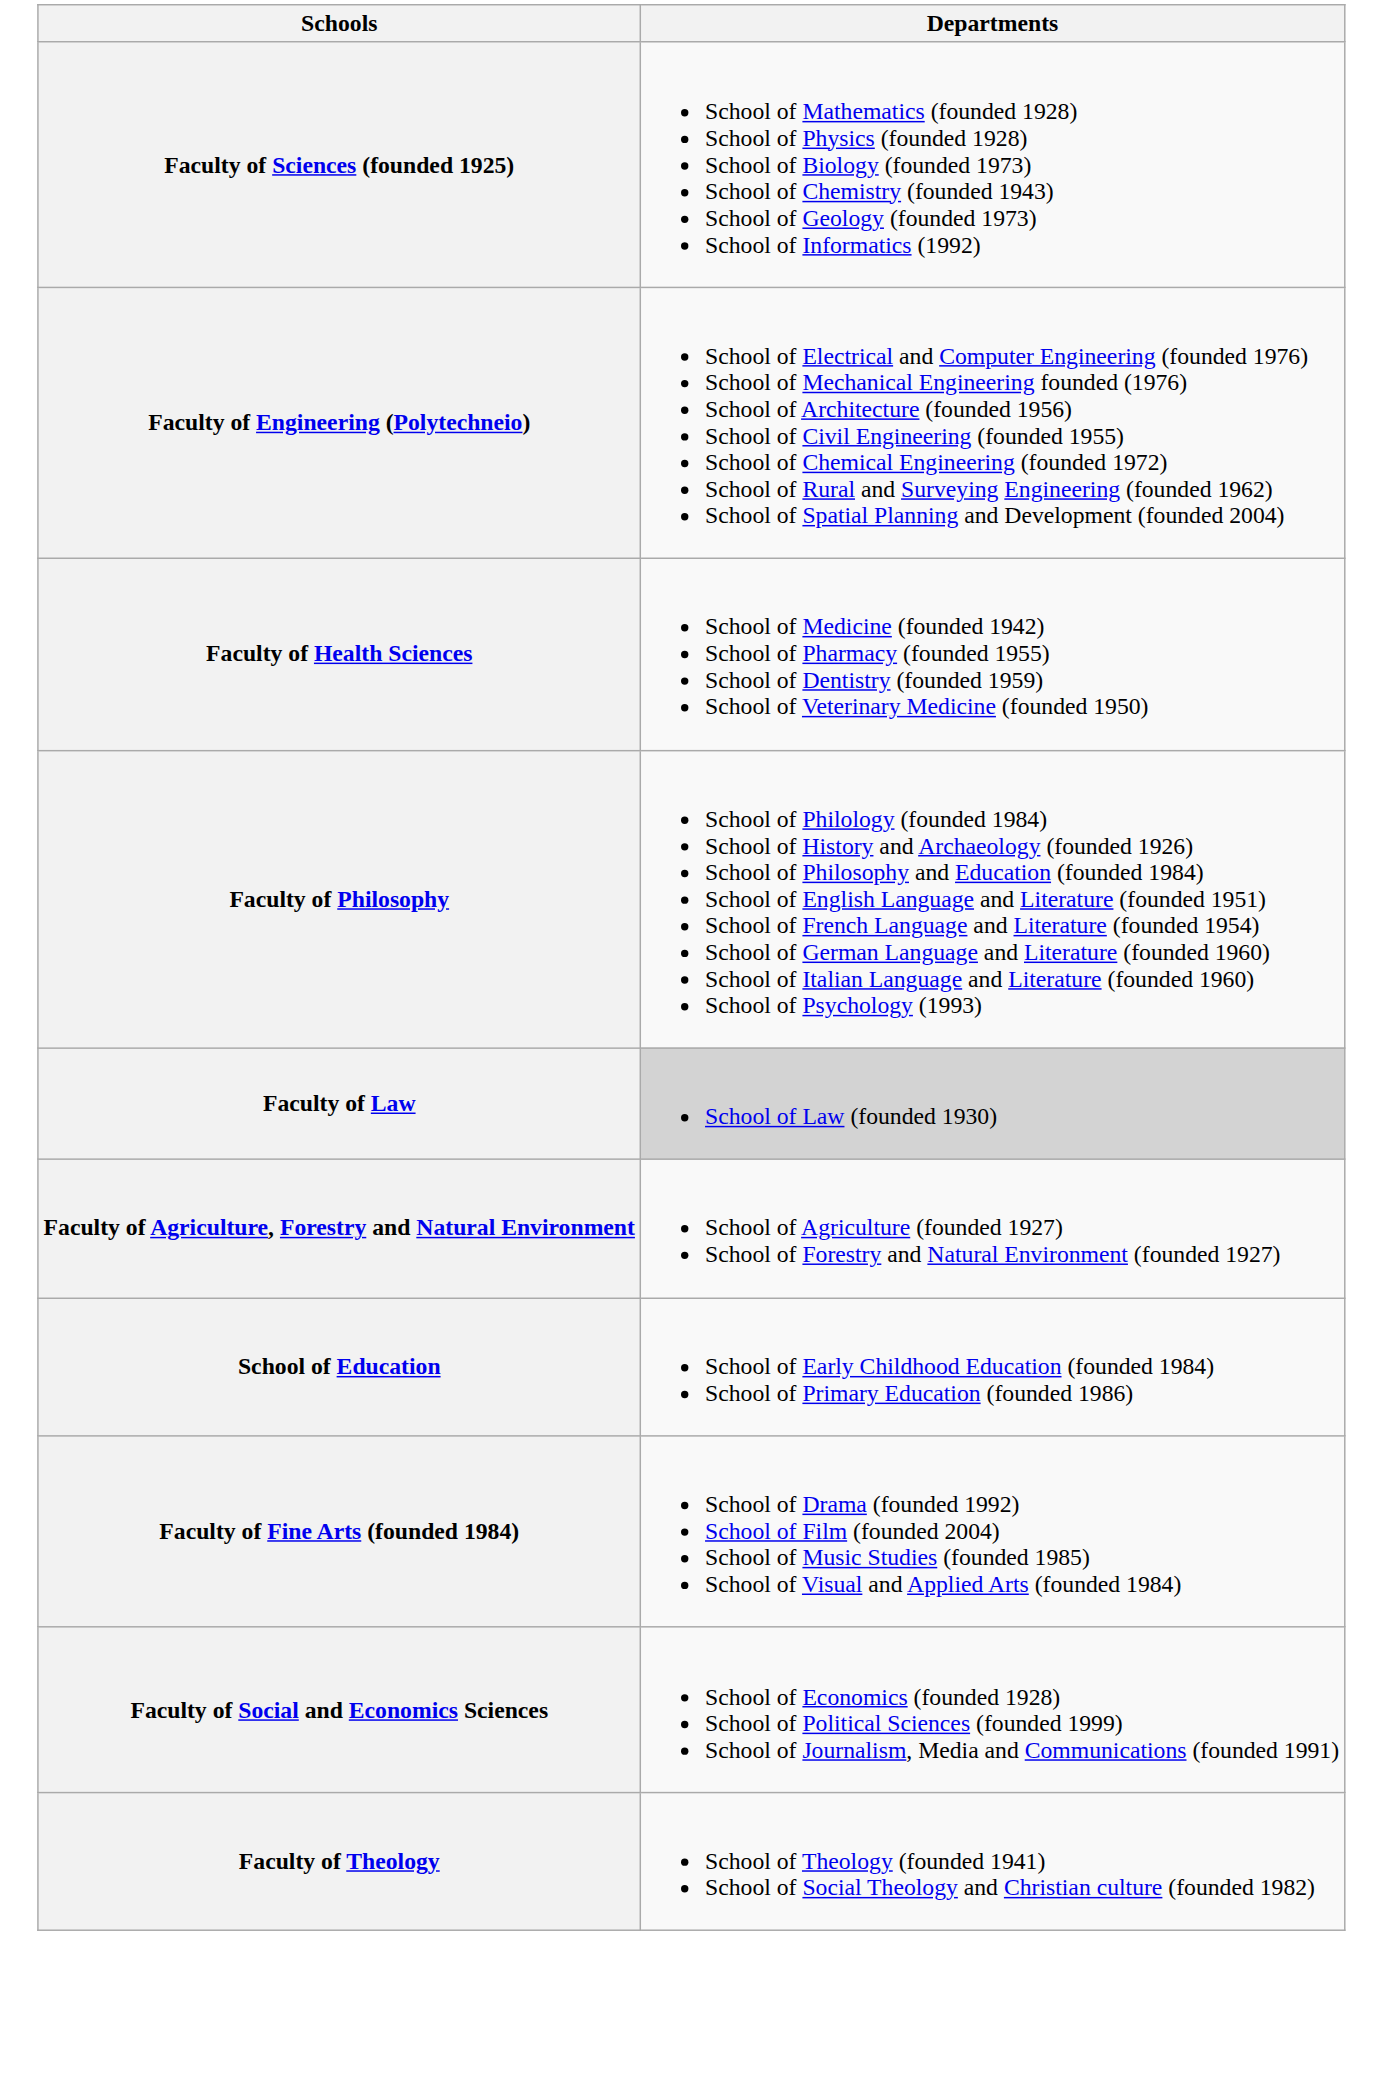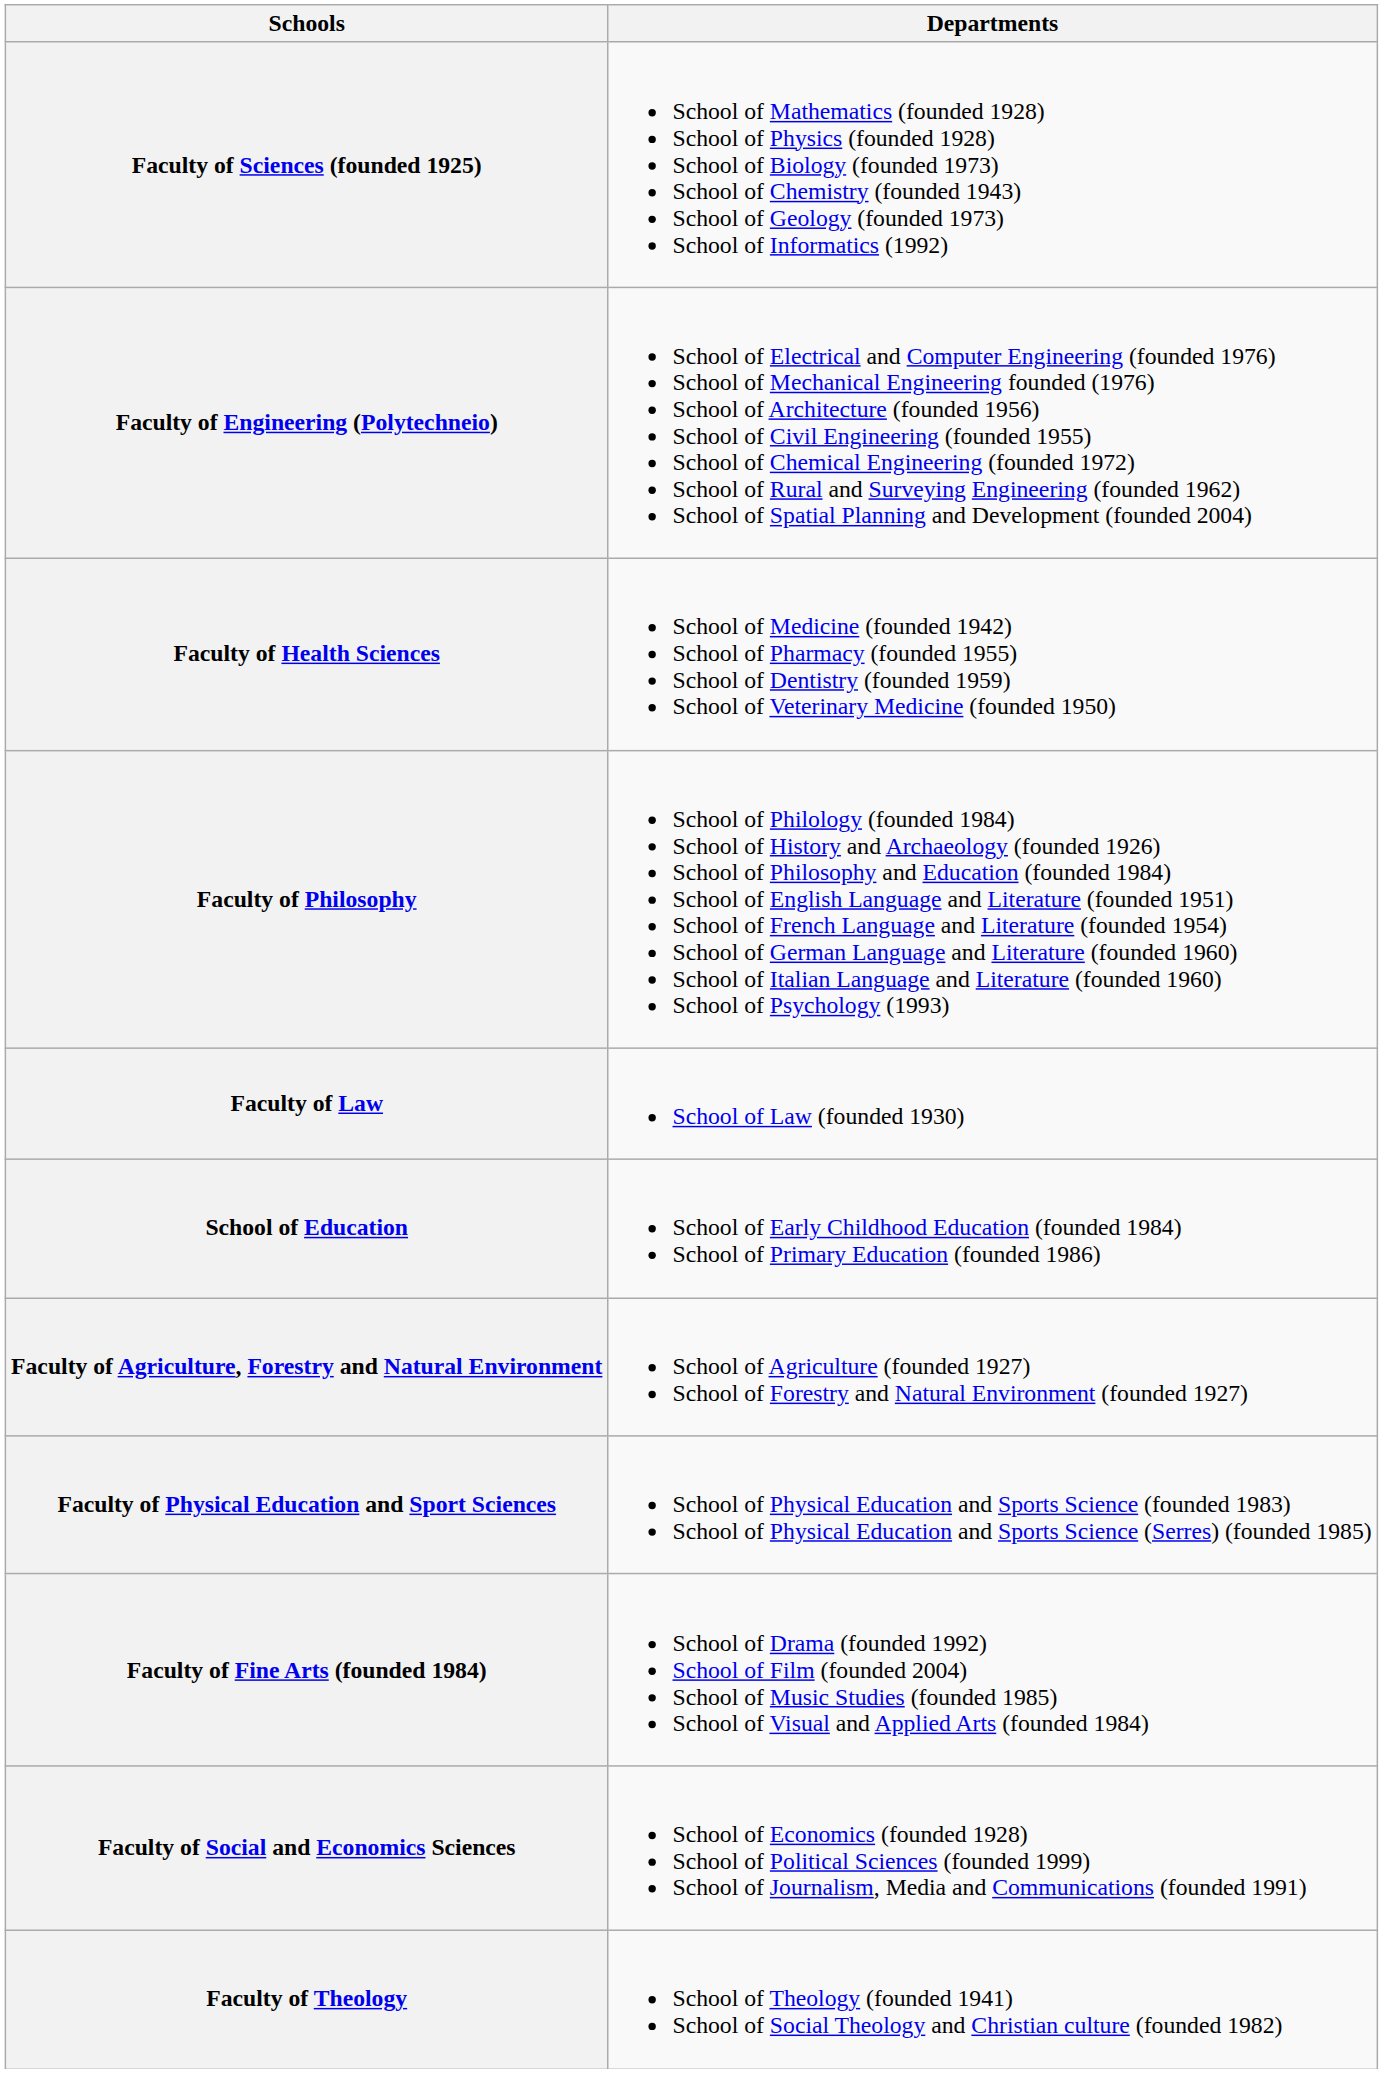Faculty of Law | Departments: lightgrey background -> no background
rows swapped: Faculty of Agriculture, Forestry and Natural Environment <-> School of Education
+ row: Faculty of Physical Education and Sport Sciences | School of Physical Education and Sports Science (founded 1983) School of Physical Education and Sports Science (Serres) (founded 1985)
